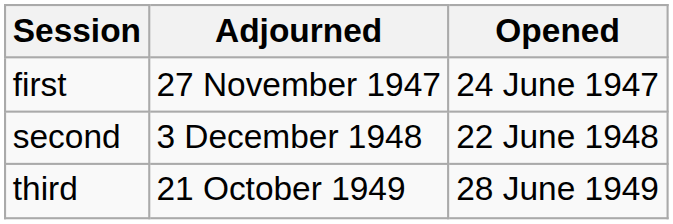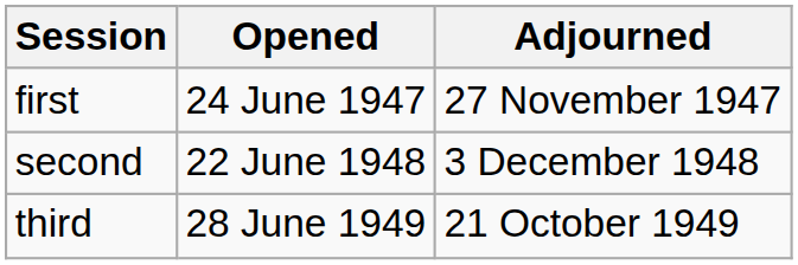columns swapped: Opened <-> Adjourned
